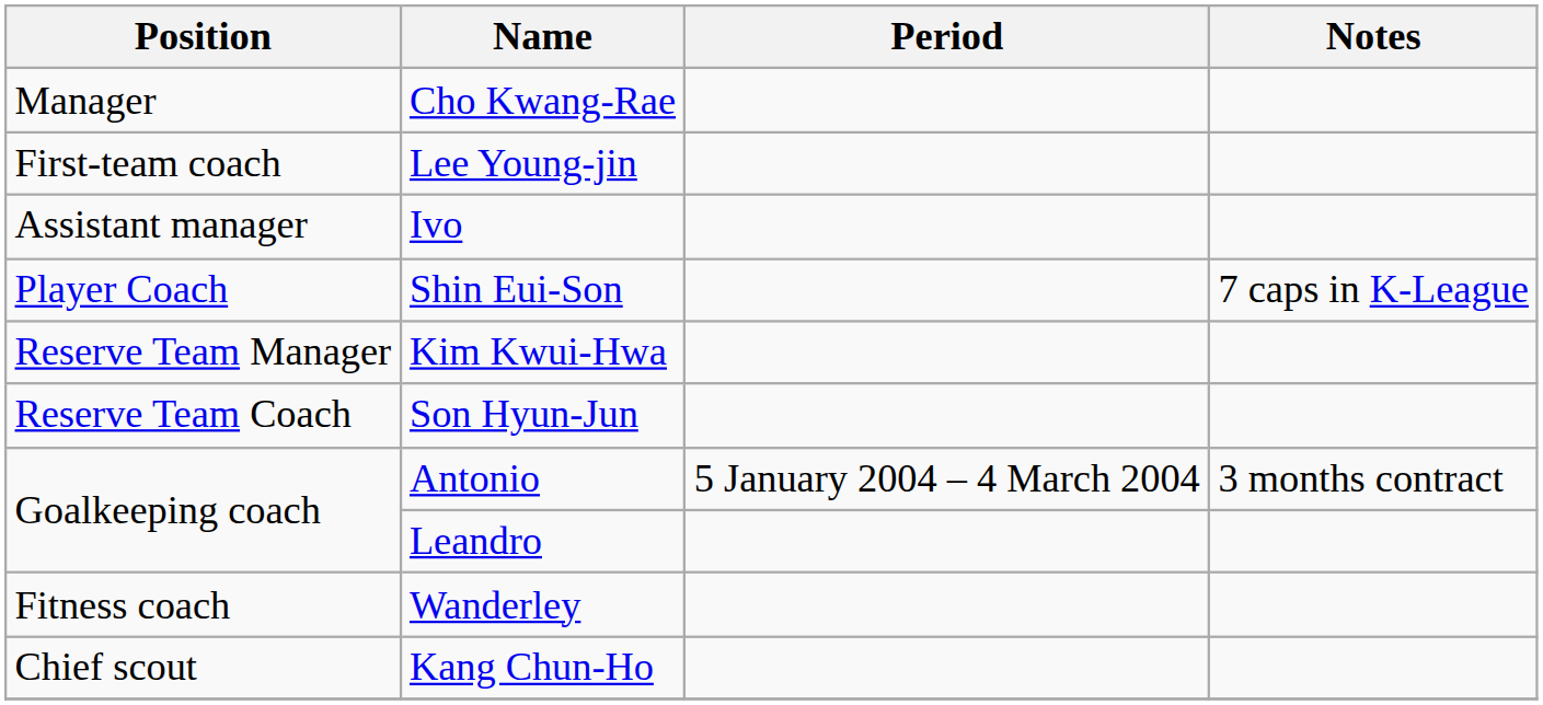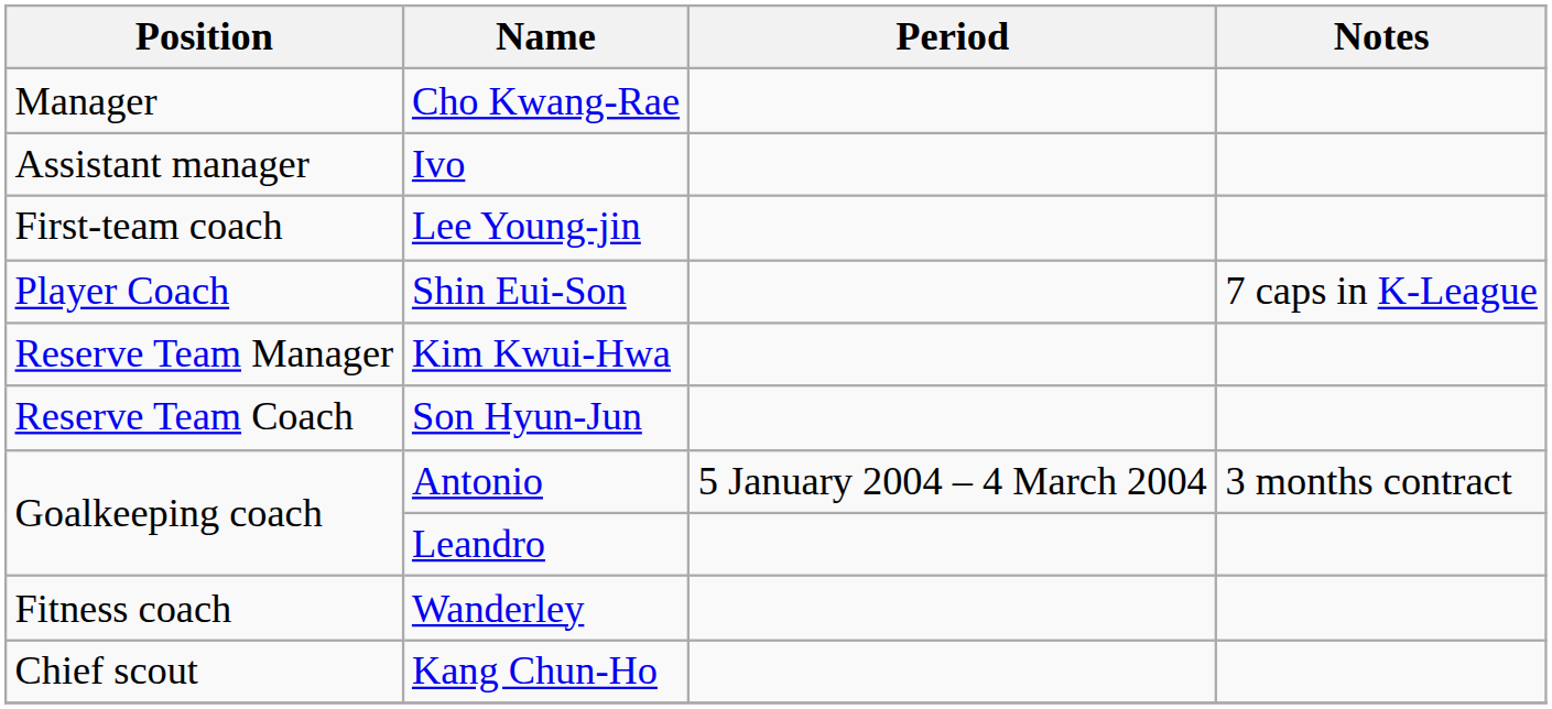rows swapped: Ivo <-> Lee Young-jin
